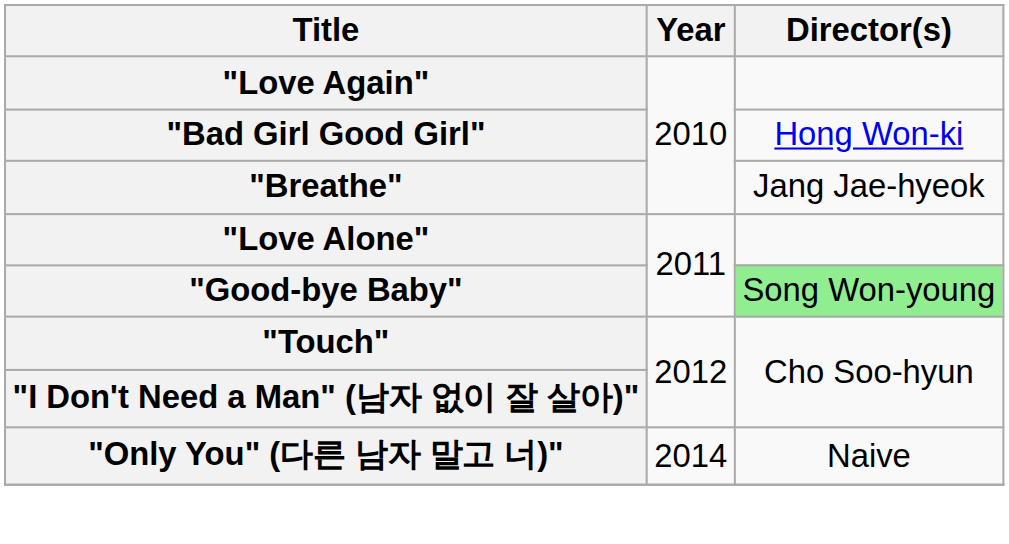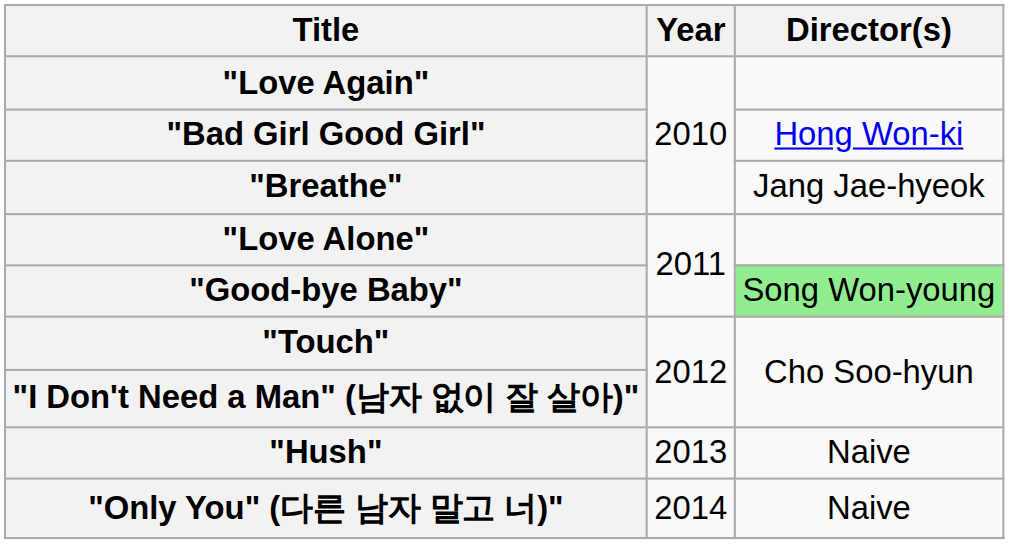+ row: "Hush" | 2013 | Naive
